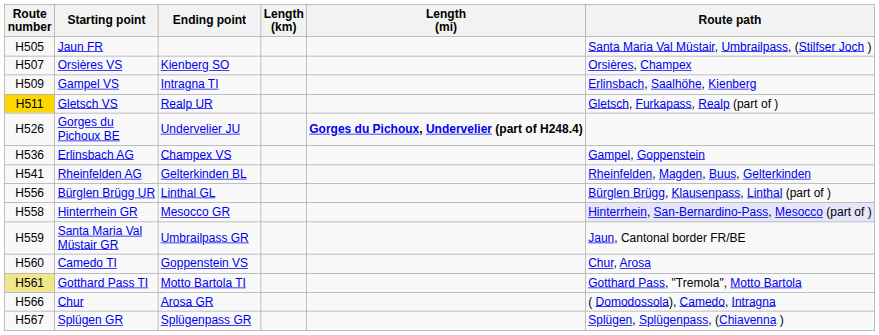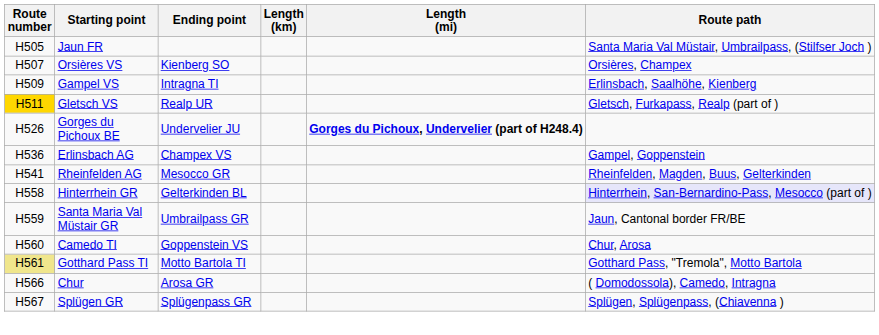Rheinfelden AG | Ending point: Gelterkinden BL -> Mesocco GR
- row: H556 | Bürglen Brügg UR | Linthal GL | Bürglen Brügg, Klausenpass, Linthal (part of )
Hinterrhein GR | Ending point: Mesocco GR -> Gelterkinden BL
